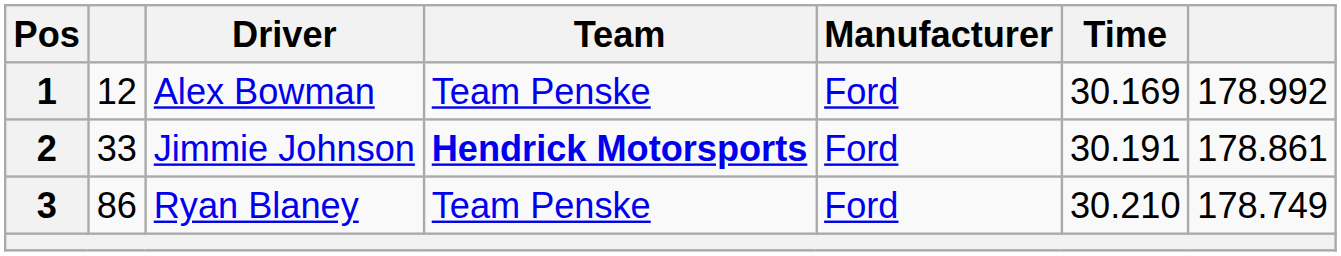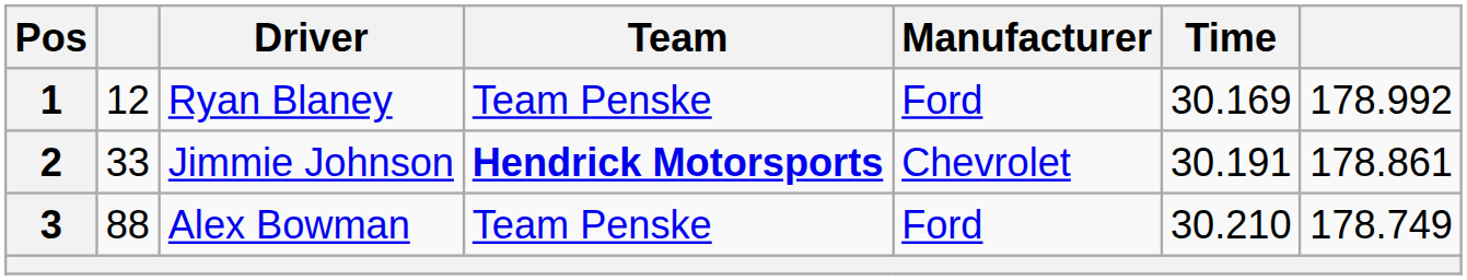1 | Driver: Alex Bowman -> Ryan Blaney
2 | Manufacturer: Ford -> Chevrolet
3 | column 2: 86 -> 88
3 | Driver: Ryan Blaney -> Alex Bowman
